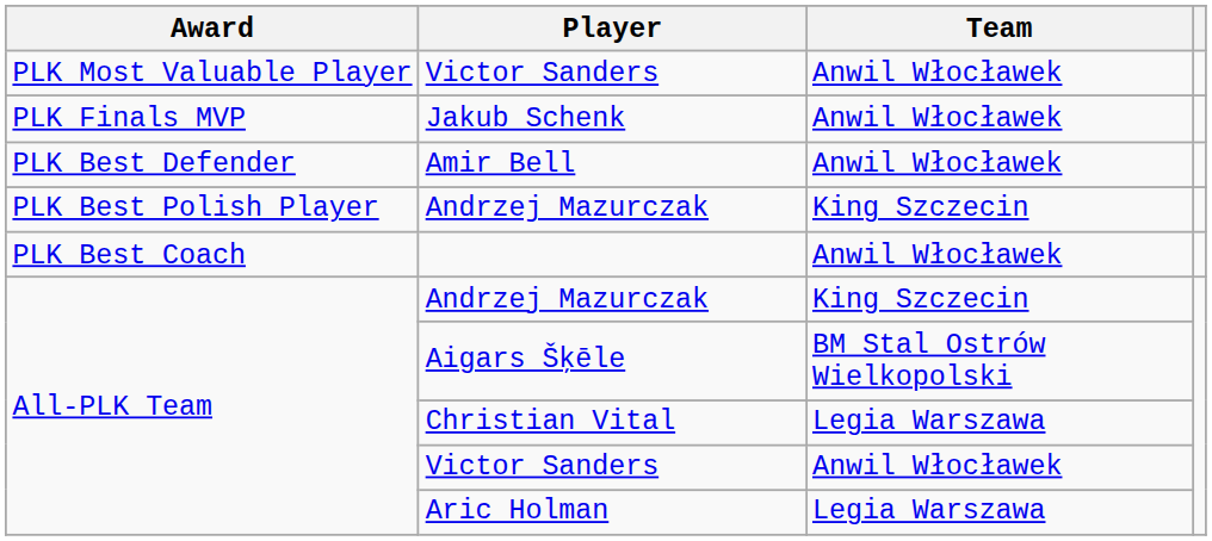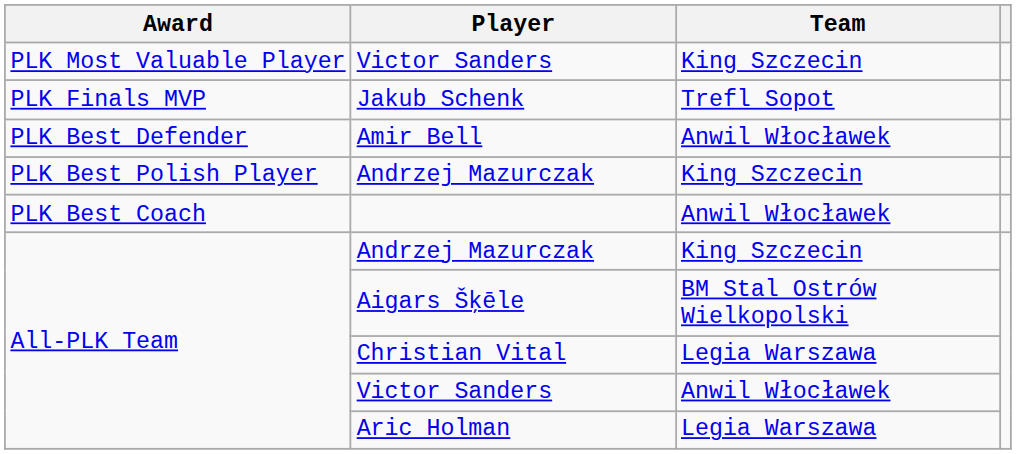PLK Most Valuable Player / Victor Sanders | Team: Anwil Włocławek -> King Szczecin
Jakub Schenk | Team: Anwil Włocławek -> Trefl Sopot
